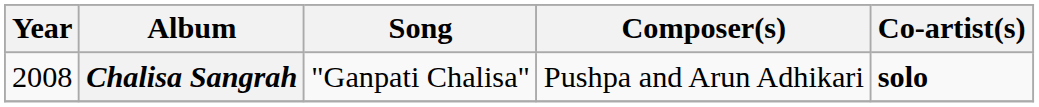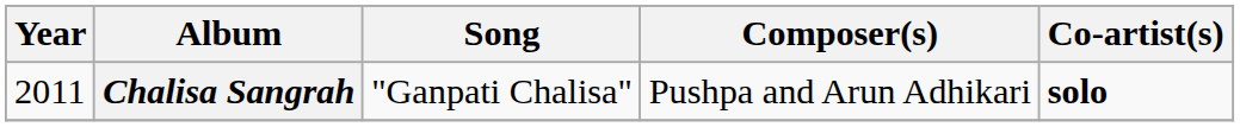Chalisa Sangrah | Year: 2008 -> 2011
